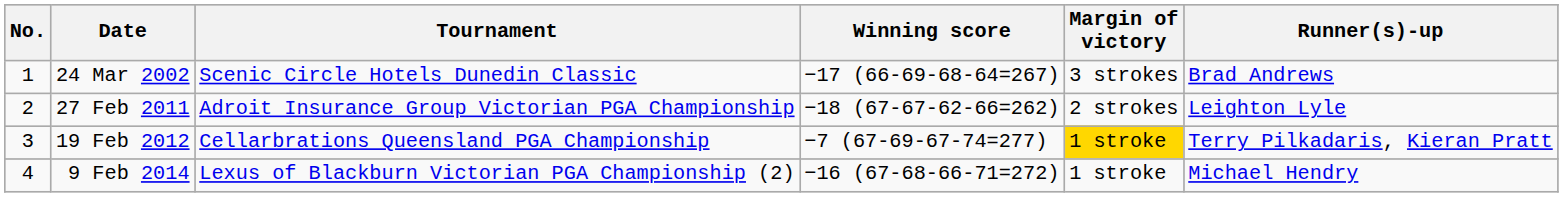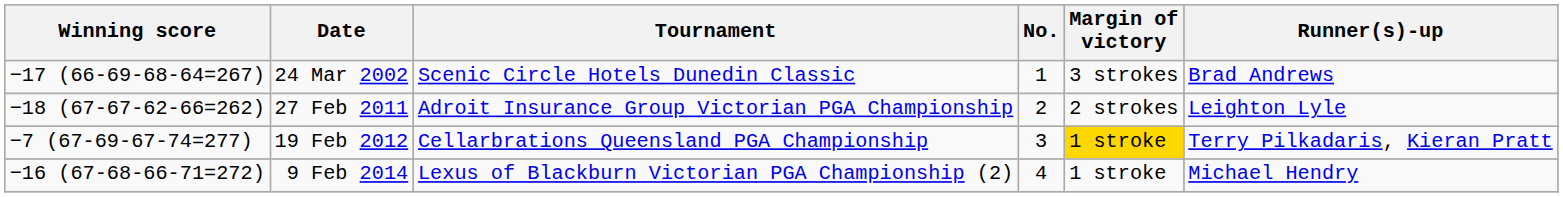columns swapped: No. <-> Winning score
